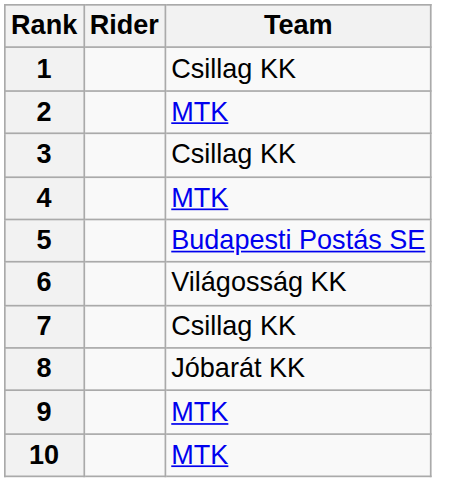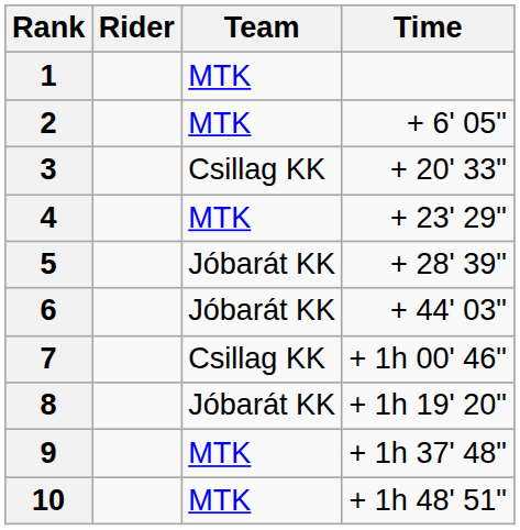+ column: Time | + 6' 05" | + 20' 33" | + 23' 29" | + 28' 39" | + 44' 03" | + 1h 00' 46" | + 1h 19' 20" | + 1h 37' 48" | + 1h 48' 51"
1 | Team: Csillag KK -> MTK
5 | Team: Budapesti Postás SE -> Jóbarát KK
6 | Team: Világosság KK -> Jóbarát KK
